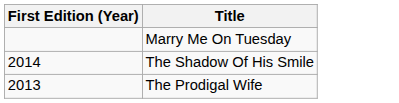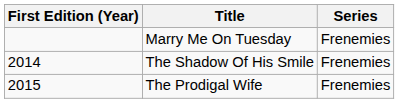+ column: Series | Frenemies | Frenemies | Frenemies
The Prodigal Wife | First Edition (Year): 2013 -> 2015
